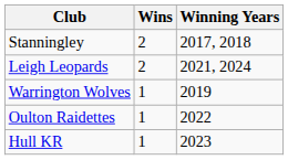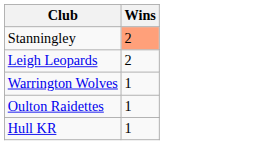- column: Winning Years | 2017, 2018 | 2021, 2024 | 2019 | 2022 | 2023
Stanningley | Wins: no background -> lightsalmon background
